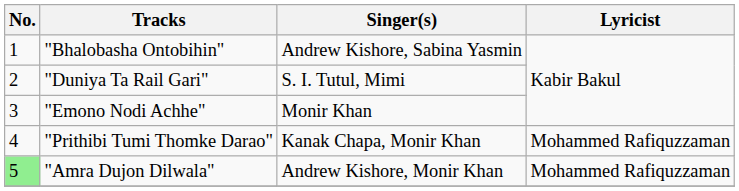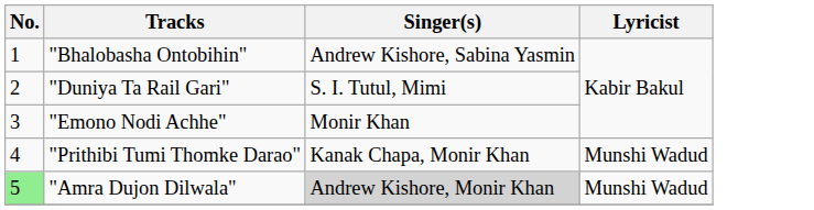"Prithibi Tumi Thomke Darao" | Lyricist: Mohammed Rafiquzzaman -> Munshi Wadud
"Amra Dujon Dilwala" | Singer(s): no background -> lightgrey background
"Amra Dujon Dilwala" | Lyricist: Mohammed Rafiquzzaman -> Munshi Wadud
